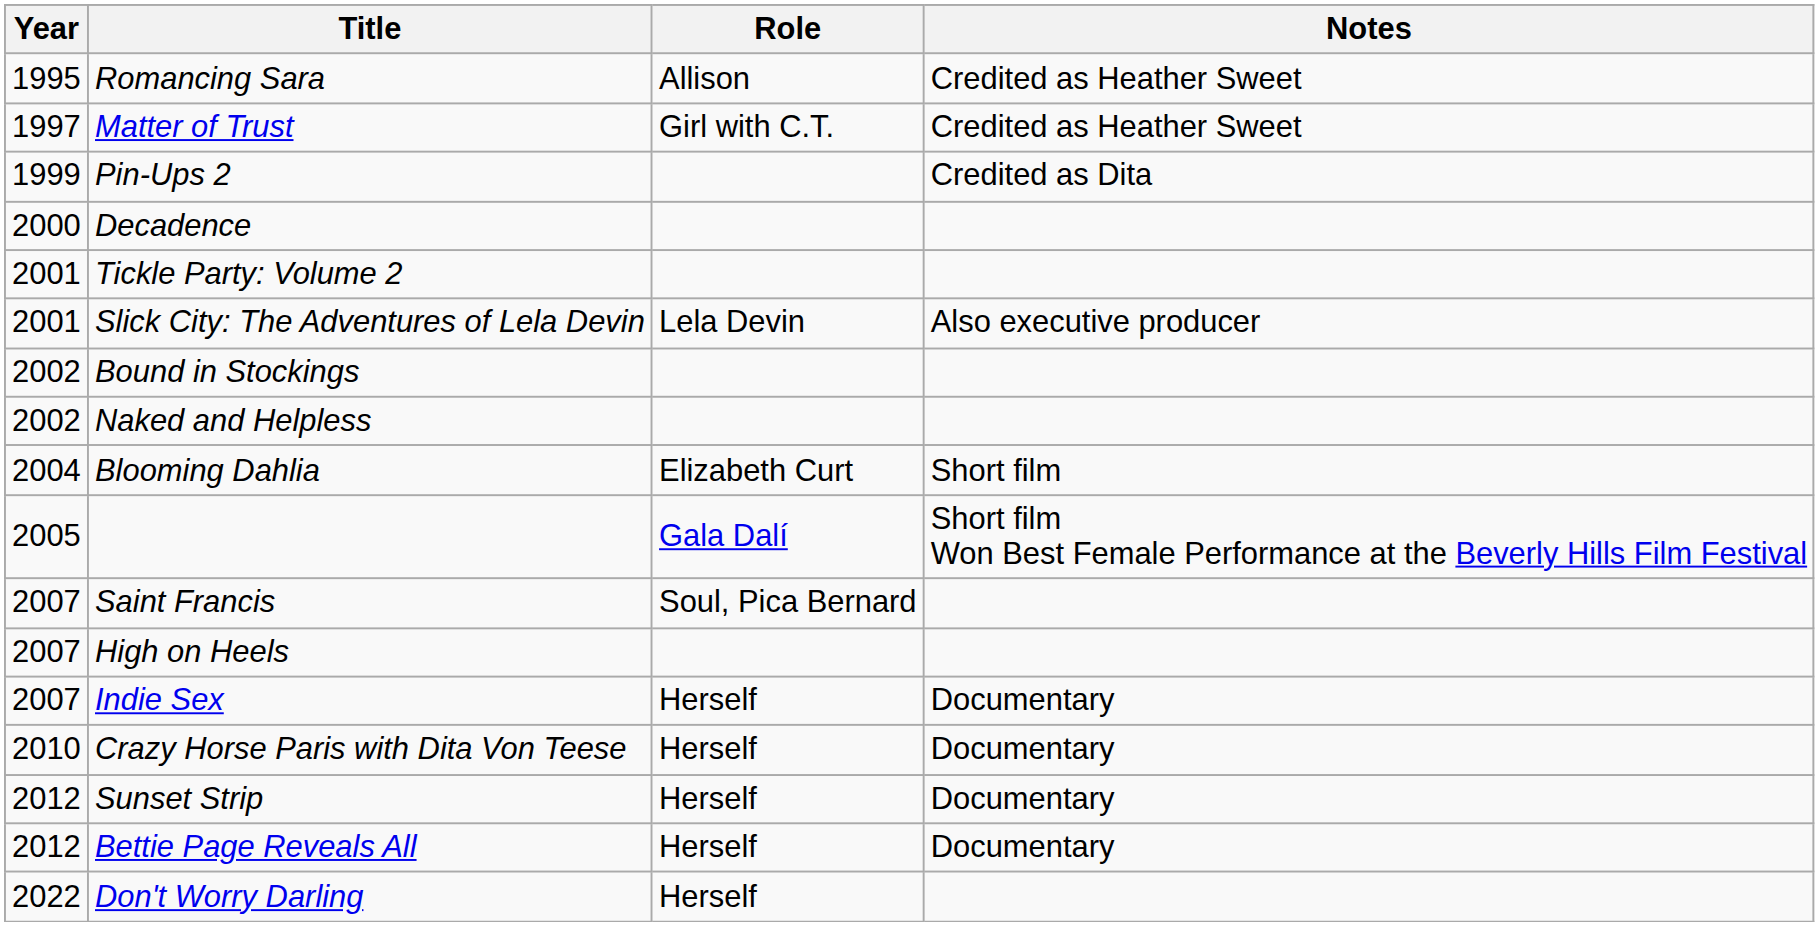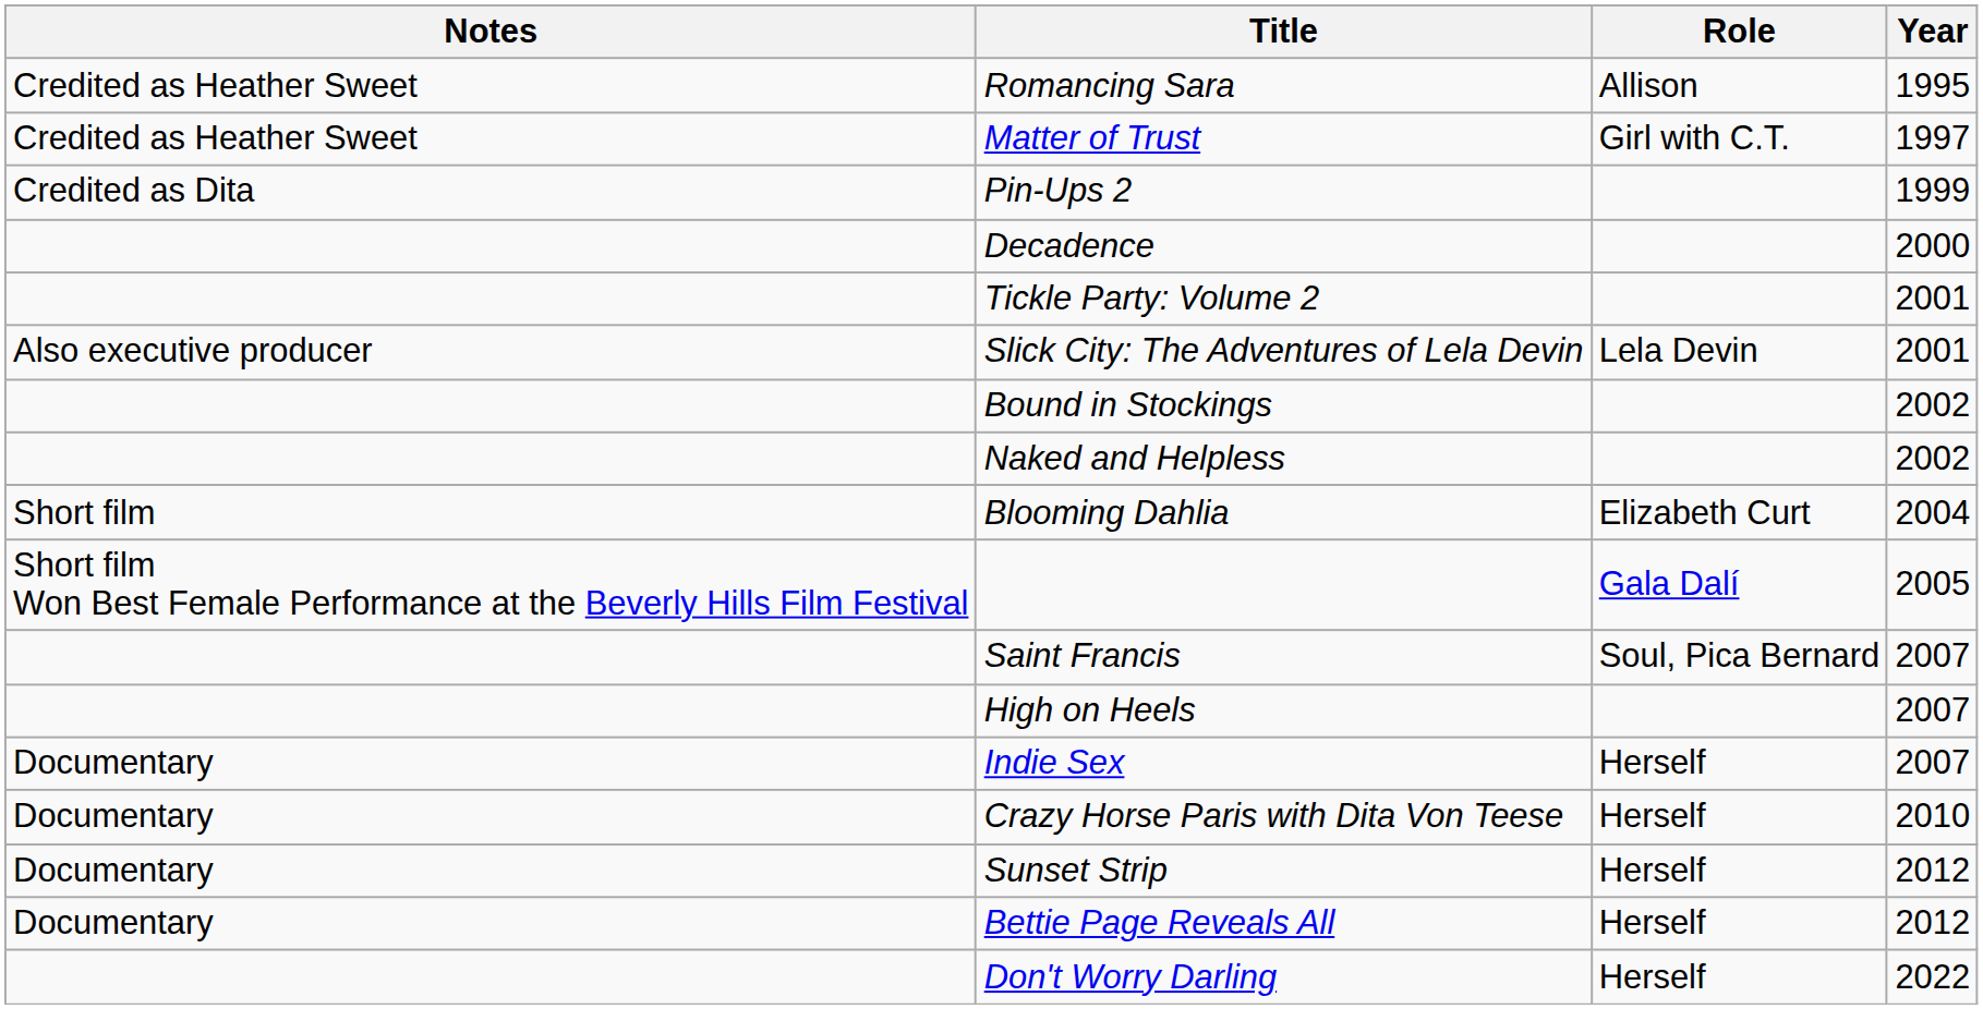columns swapped: Year <-> Notes
